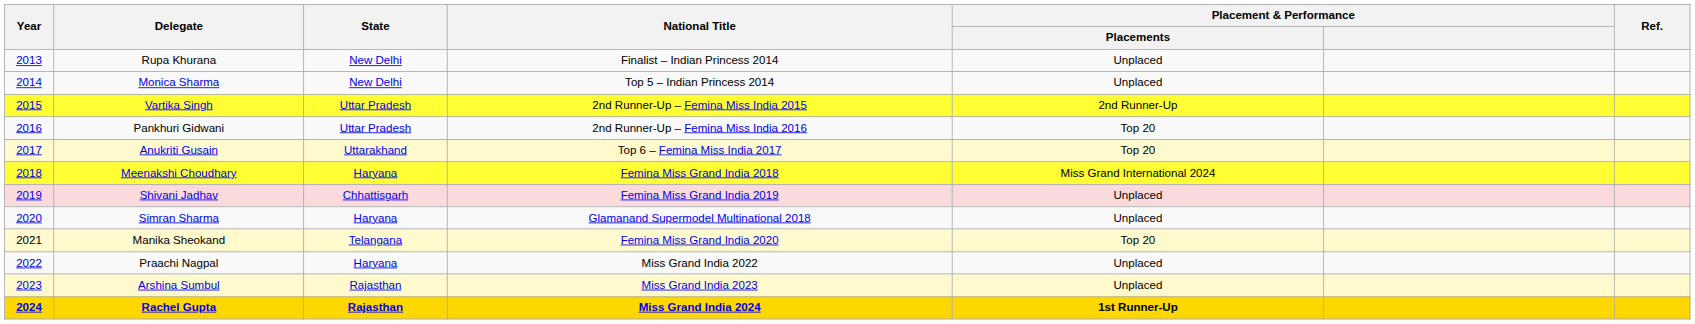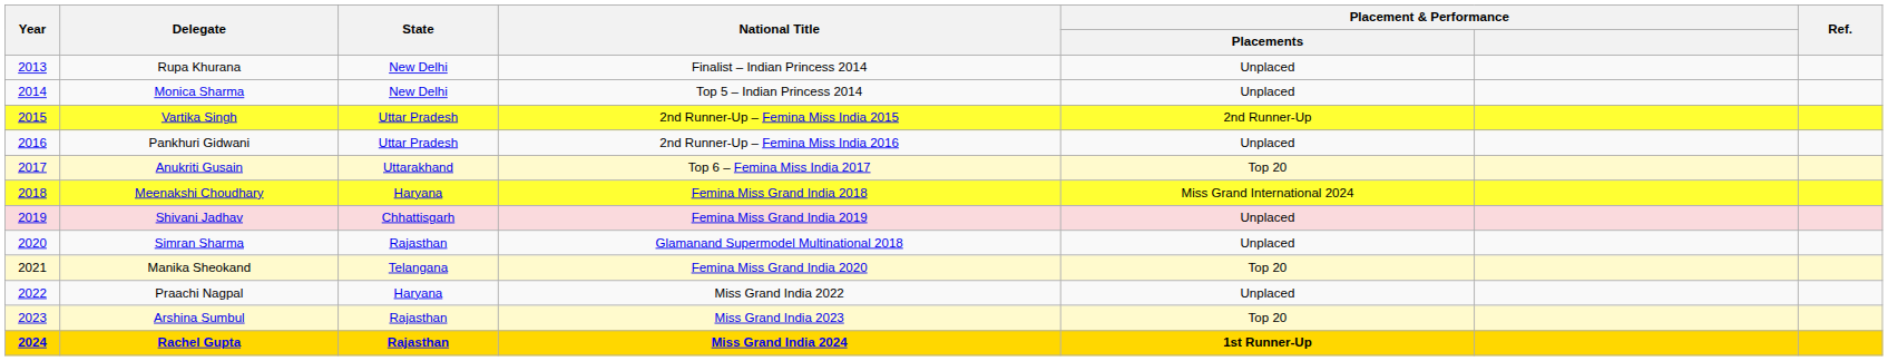Pankhuri Gidwani | Placement & Performance / Placements: Top 20 -> Unplaced
Simran Sharma | State: Haryana -> Rajasthan
Arshina Sumbul | Placement & Performance / Placements: Unplaced -> Top 20
